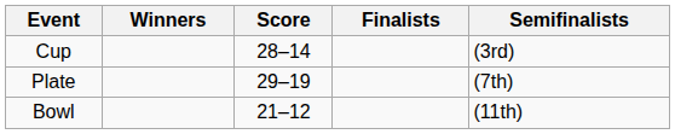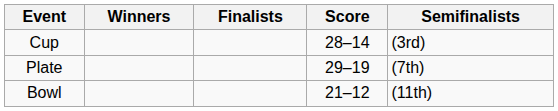columns swapped: Score <-> Finalists
